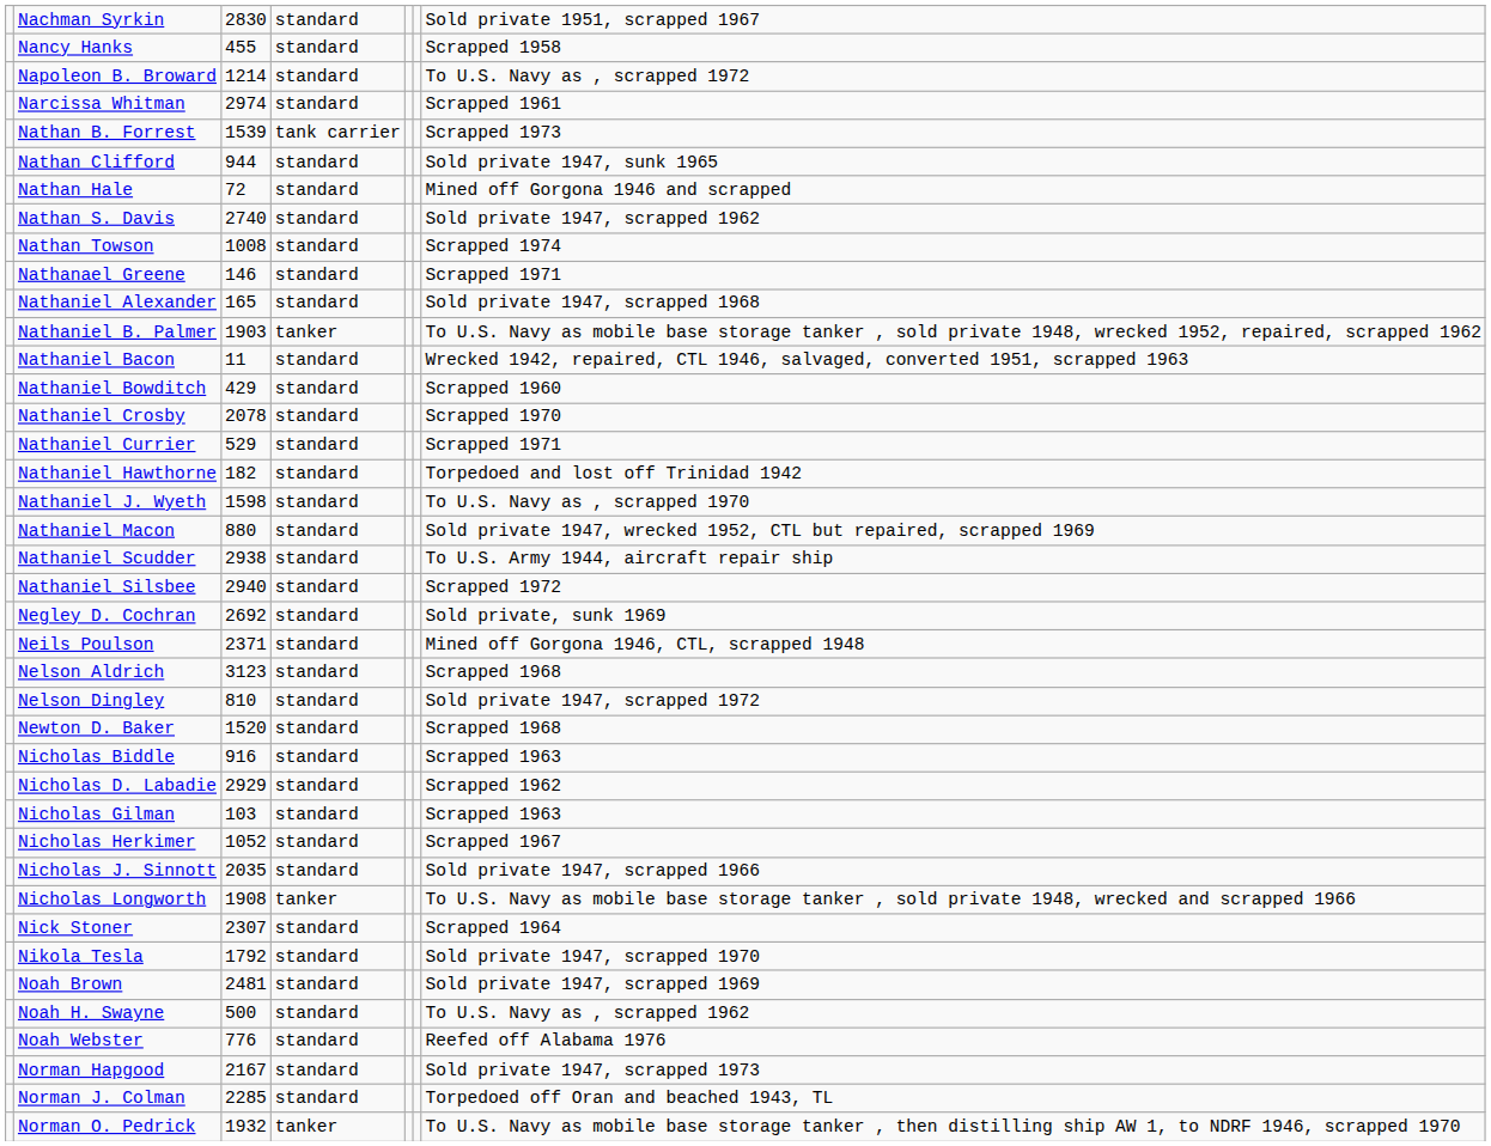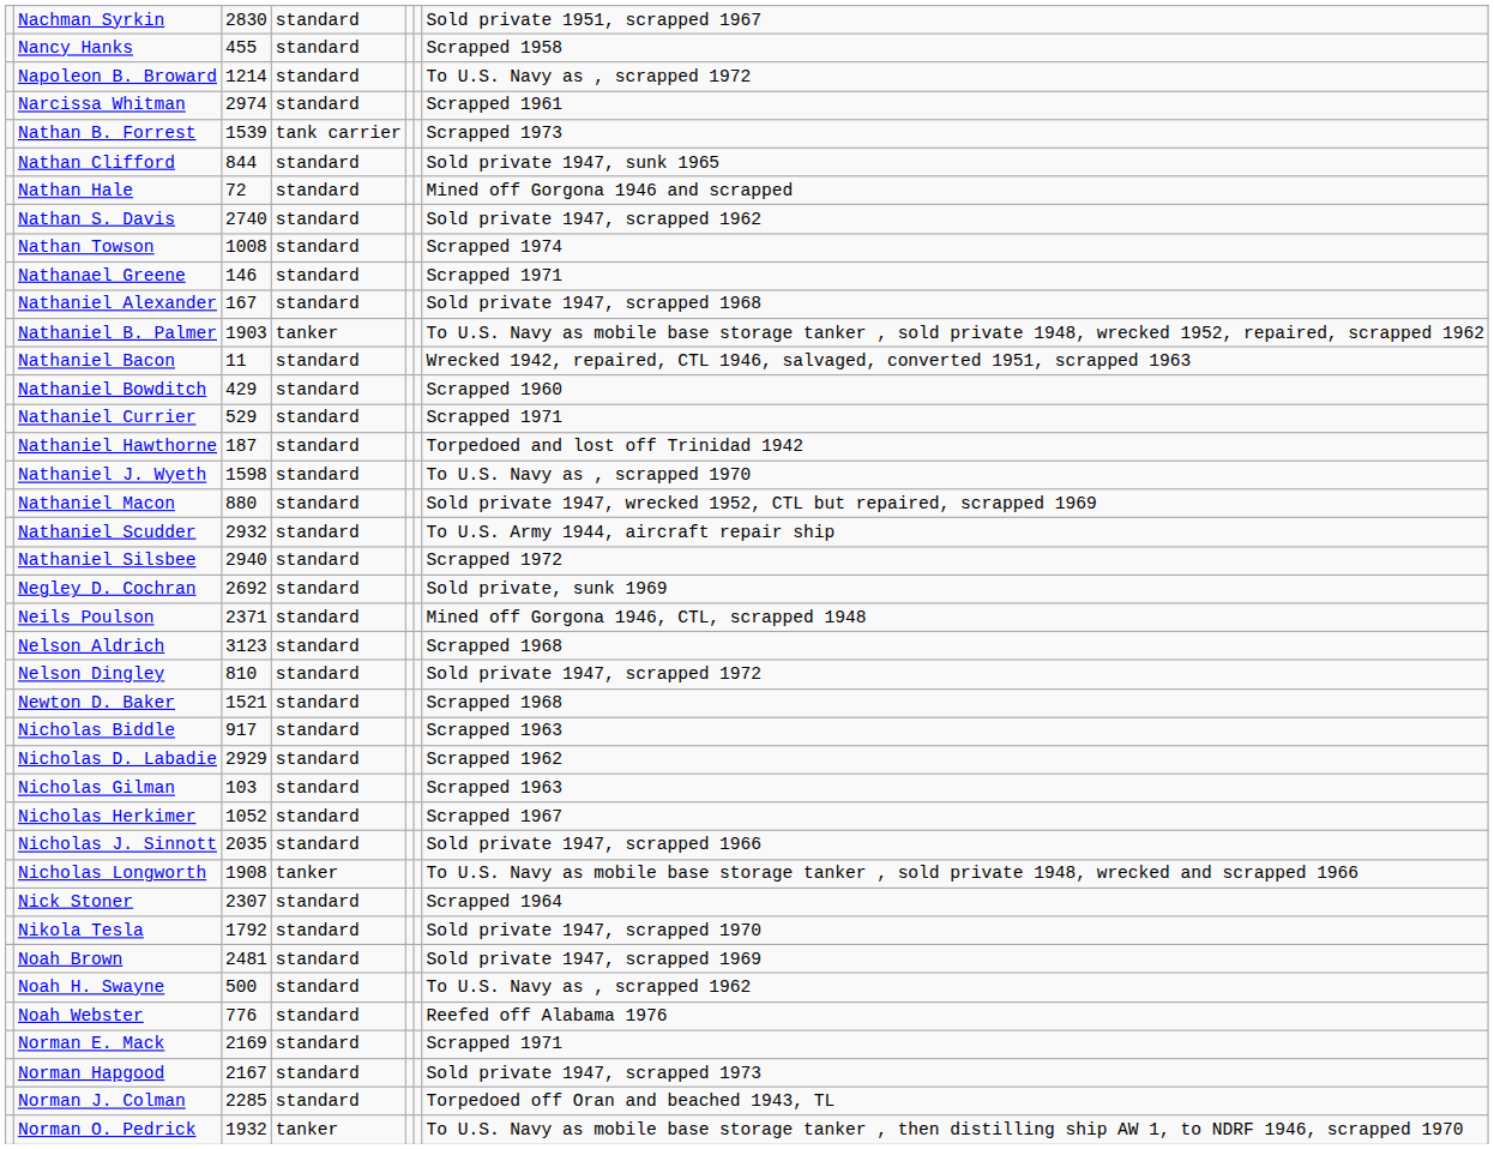Nathan Clifford | column 3: 944 -> 844
Nathaniel Alexander | column 3: 165 -> 167
- row: Nathaniel Crosby | 2078 | standard | Scrapped 1970
Nathaniel Hawthorne | column 3: 182 -> 187
Nathaniel Scudder | column 3: 2938 -> 2932
Newton D. Baker | column 3: 1520 -> 1521
Nicholas Biddle | column 3: 916 -> 917
+ row: Norman E. Mack | 2169 | standard | Scrapped 1971
